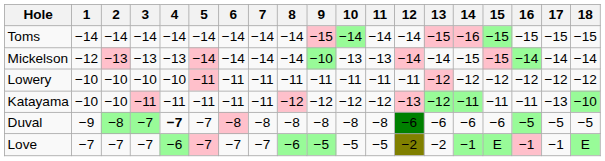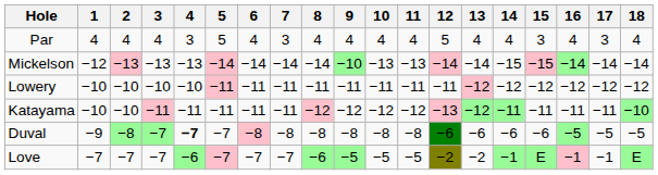+ row: Par | 4 | 4 | 4 | 3 | 5 | 4 | 3 | 4 | 4 | 4 | 4 | 5 | 4 | 4 | 3 | 4 | 3 | 4
- row: Toms | −14 | −14 | −14 | −14 | −14 | −14 | −14 | −14 | −15 | −14 | −14 | −14 | −15 | −16 | −15 | −15 | −15 | −15
Katayama | 17: −13 -> −11
